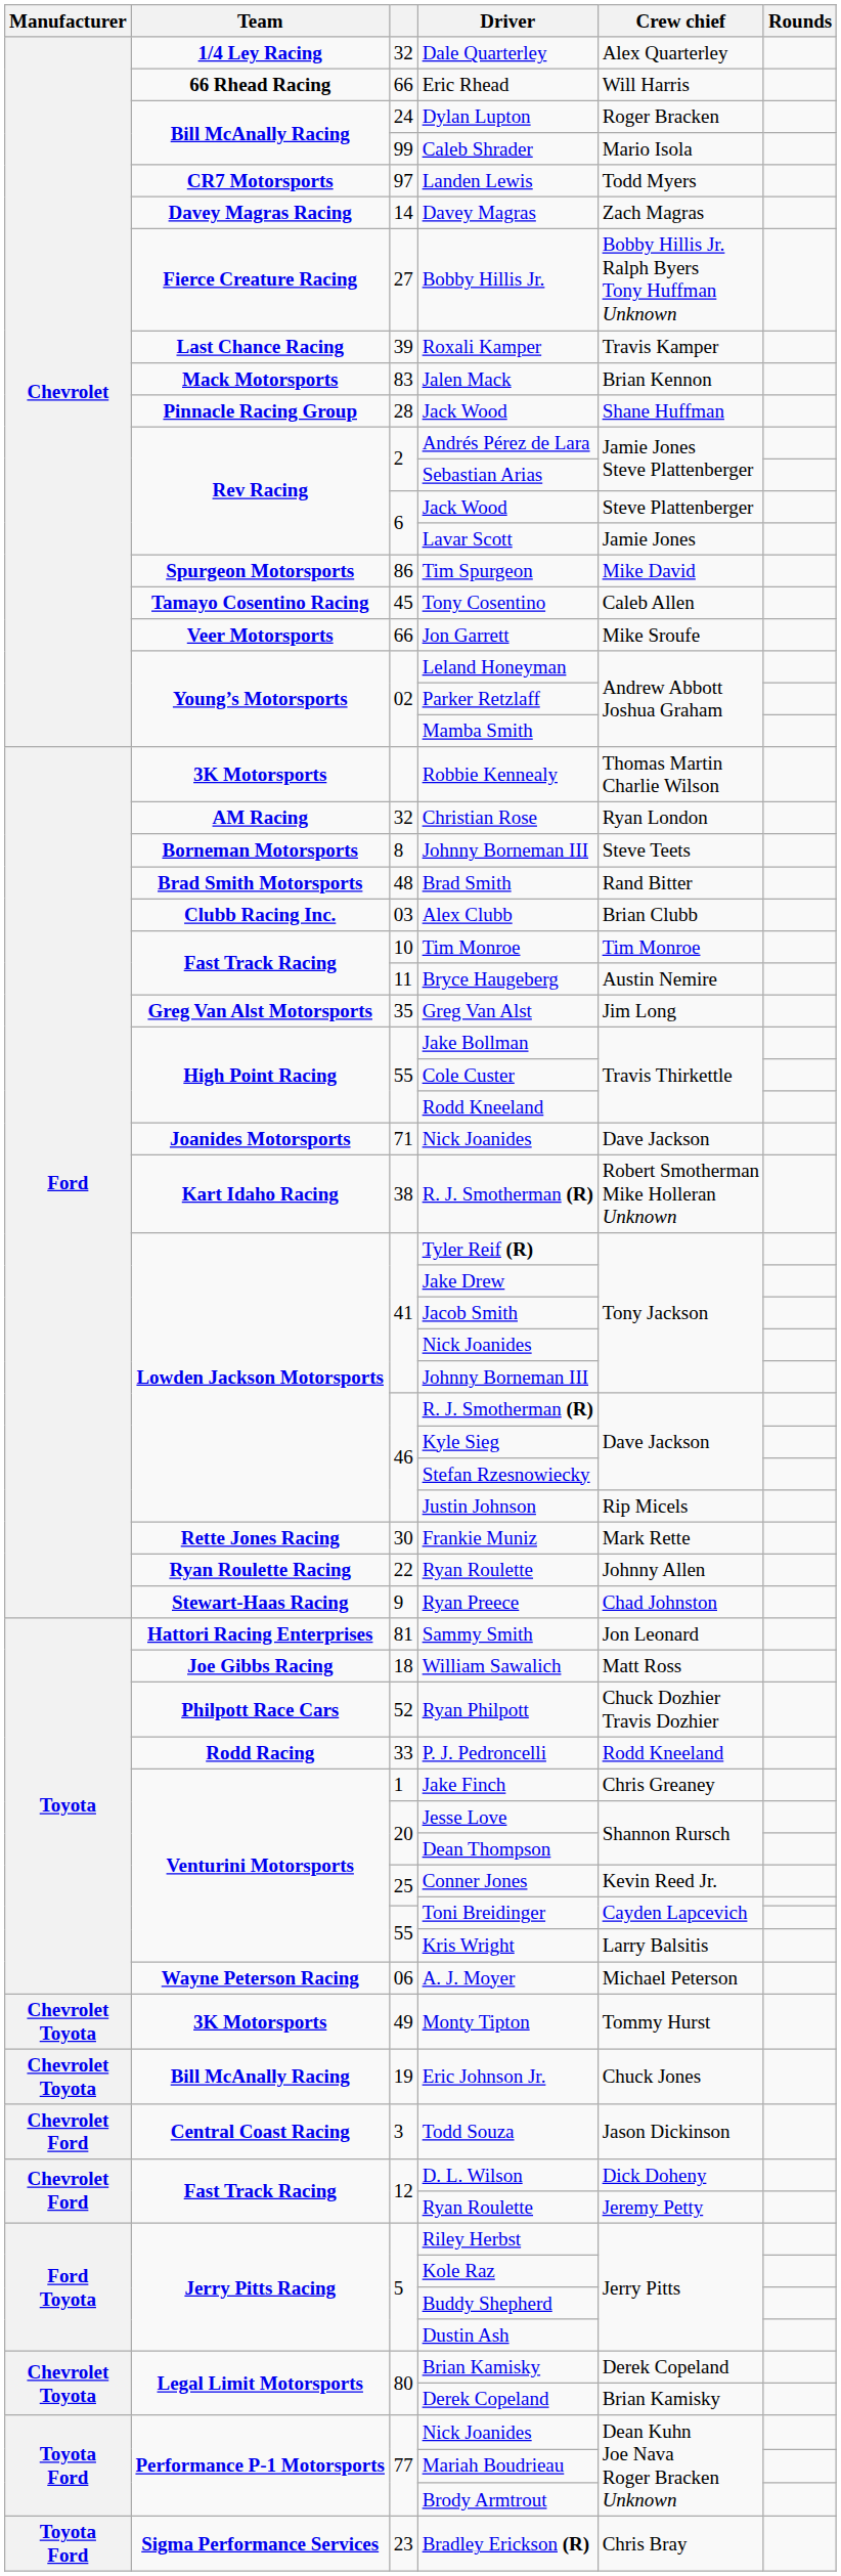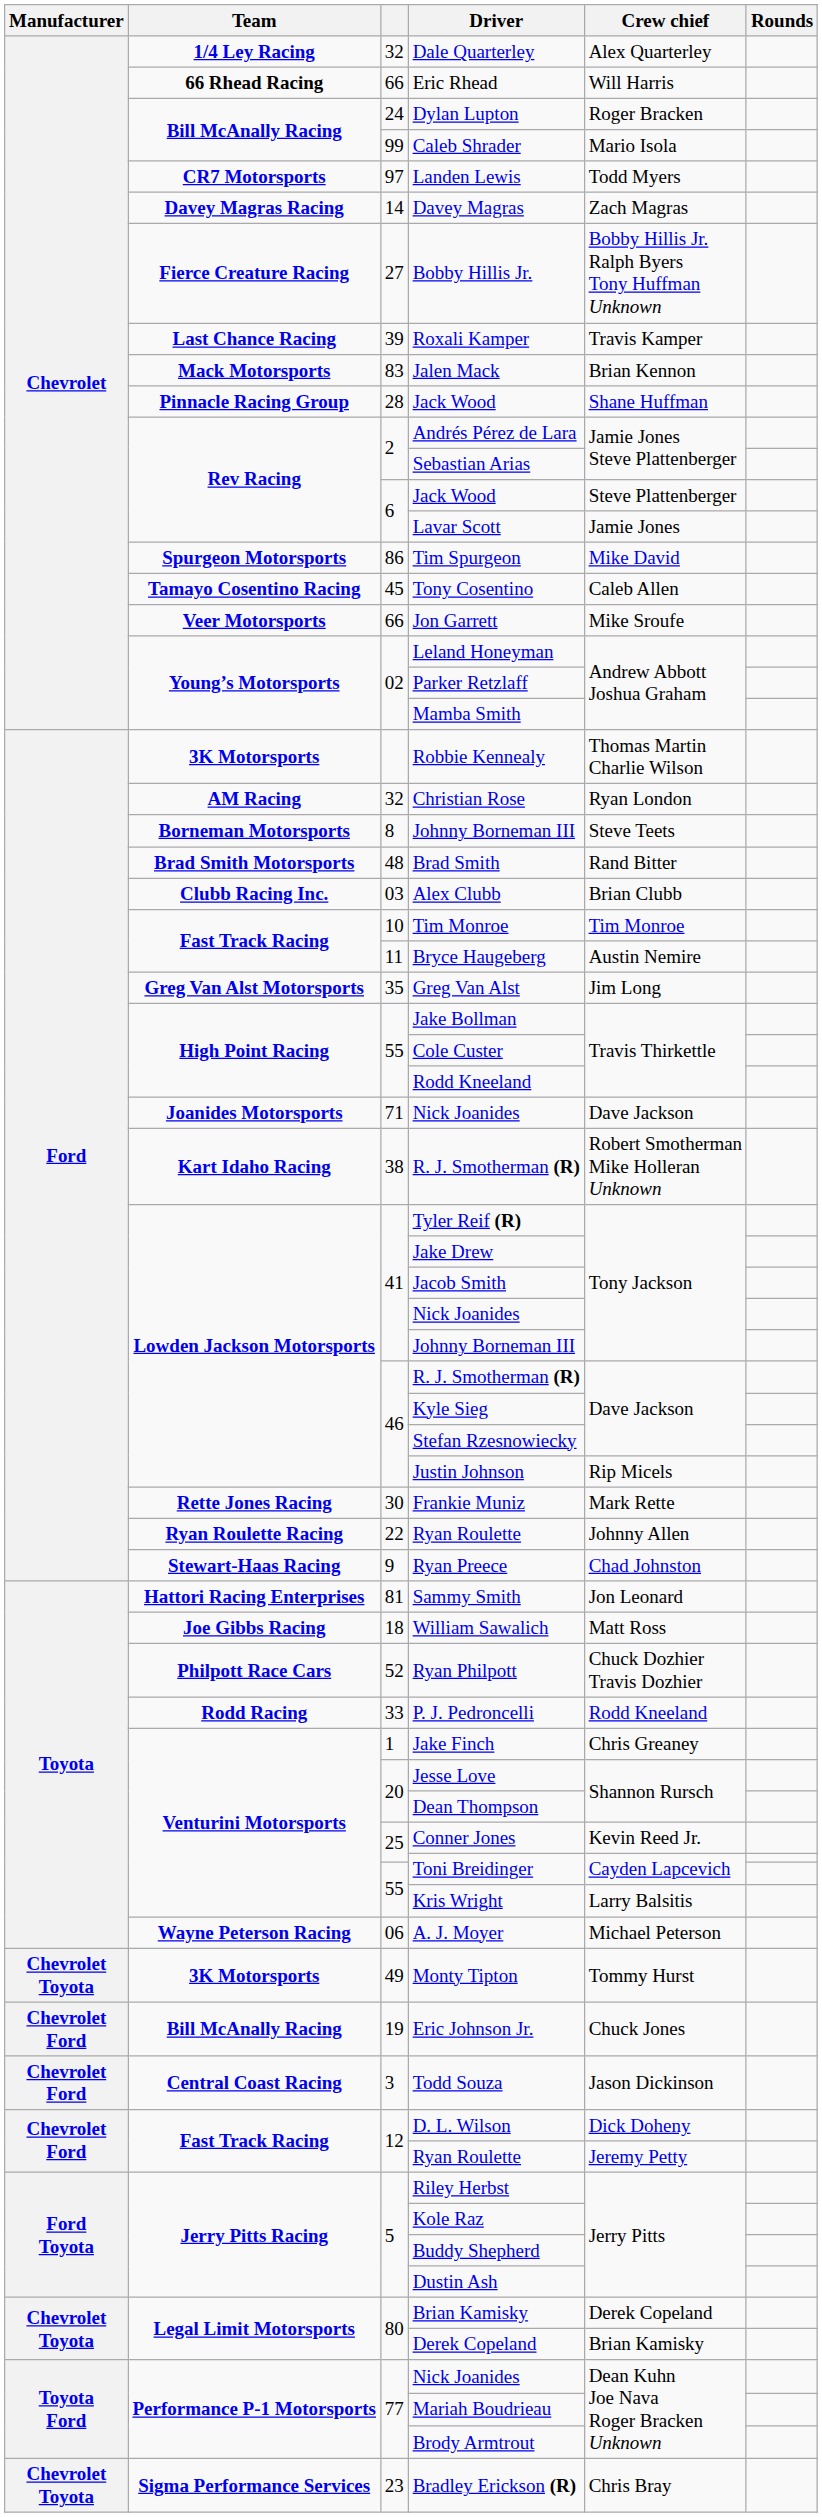Eric Johnson Jr. | Manufacturer: Chevrolet Toyota -> Chevrolet Ford
Bradley Erickson (R) | Manufacturer: Toyota Ford -> Chevrolet Toyota
